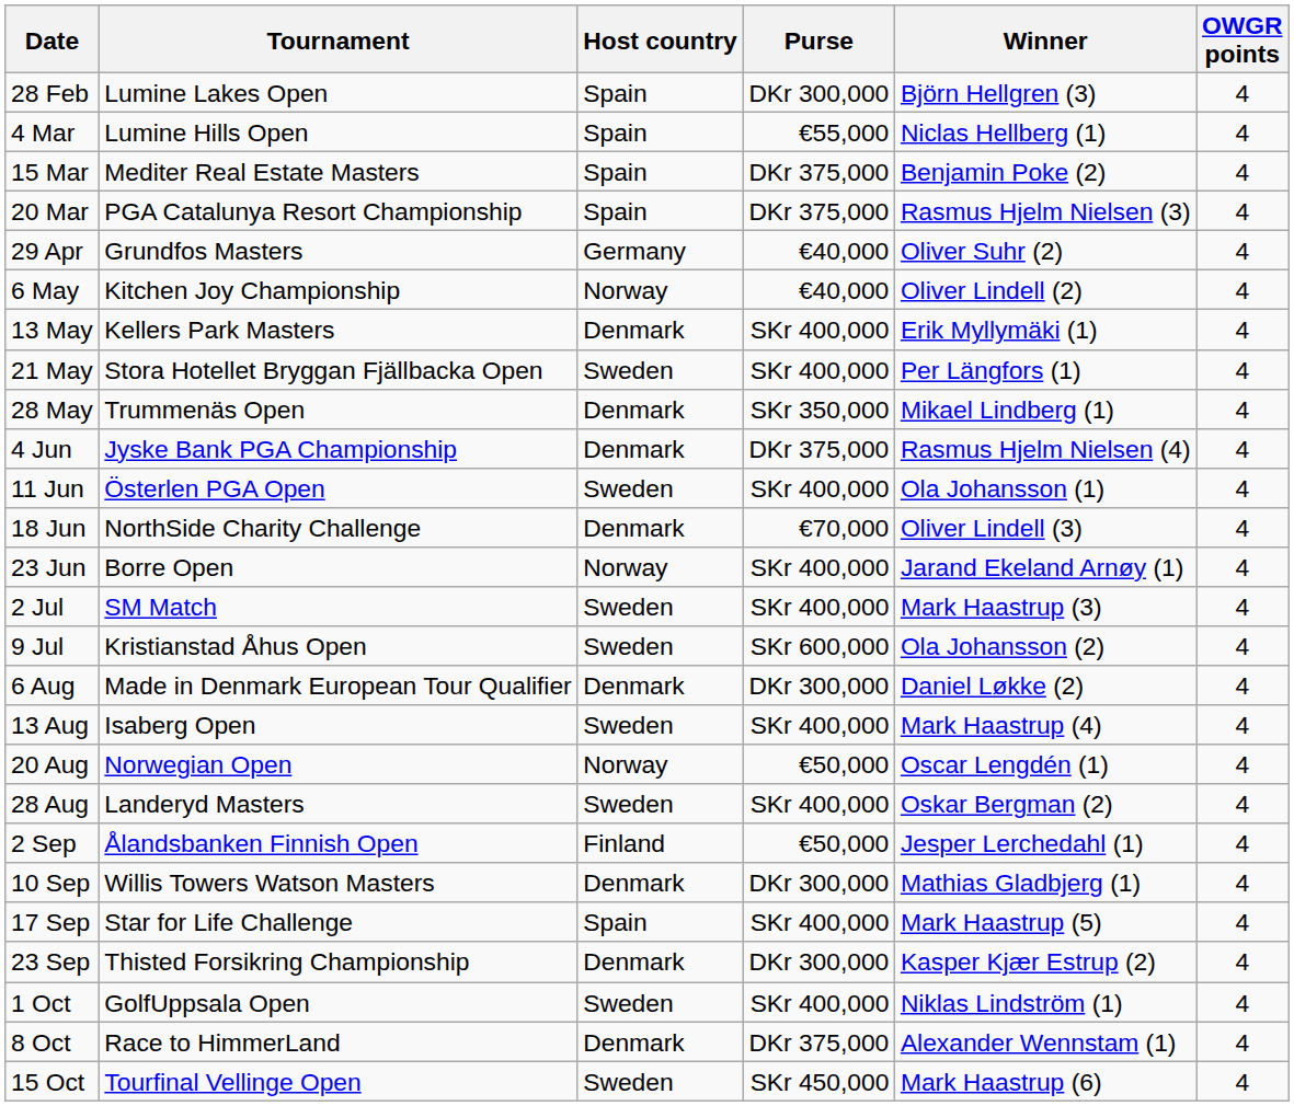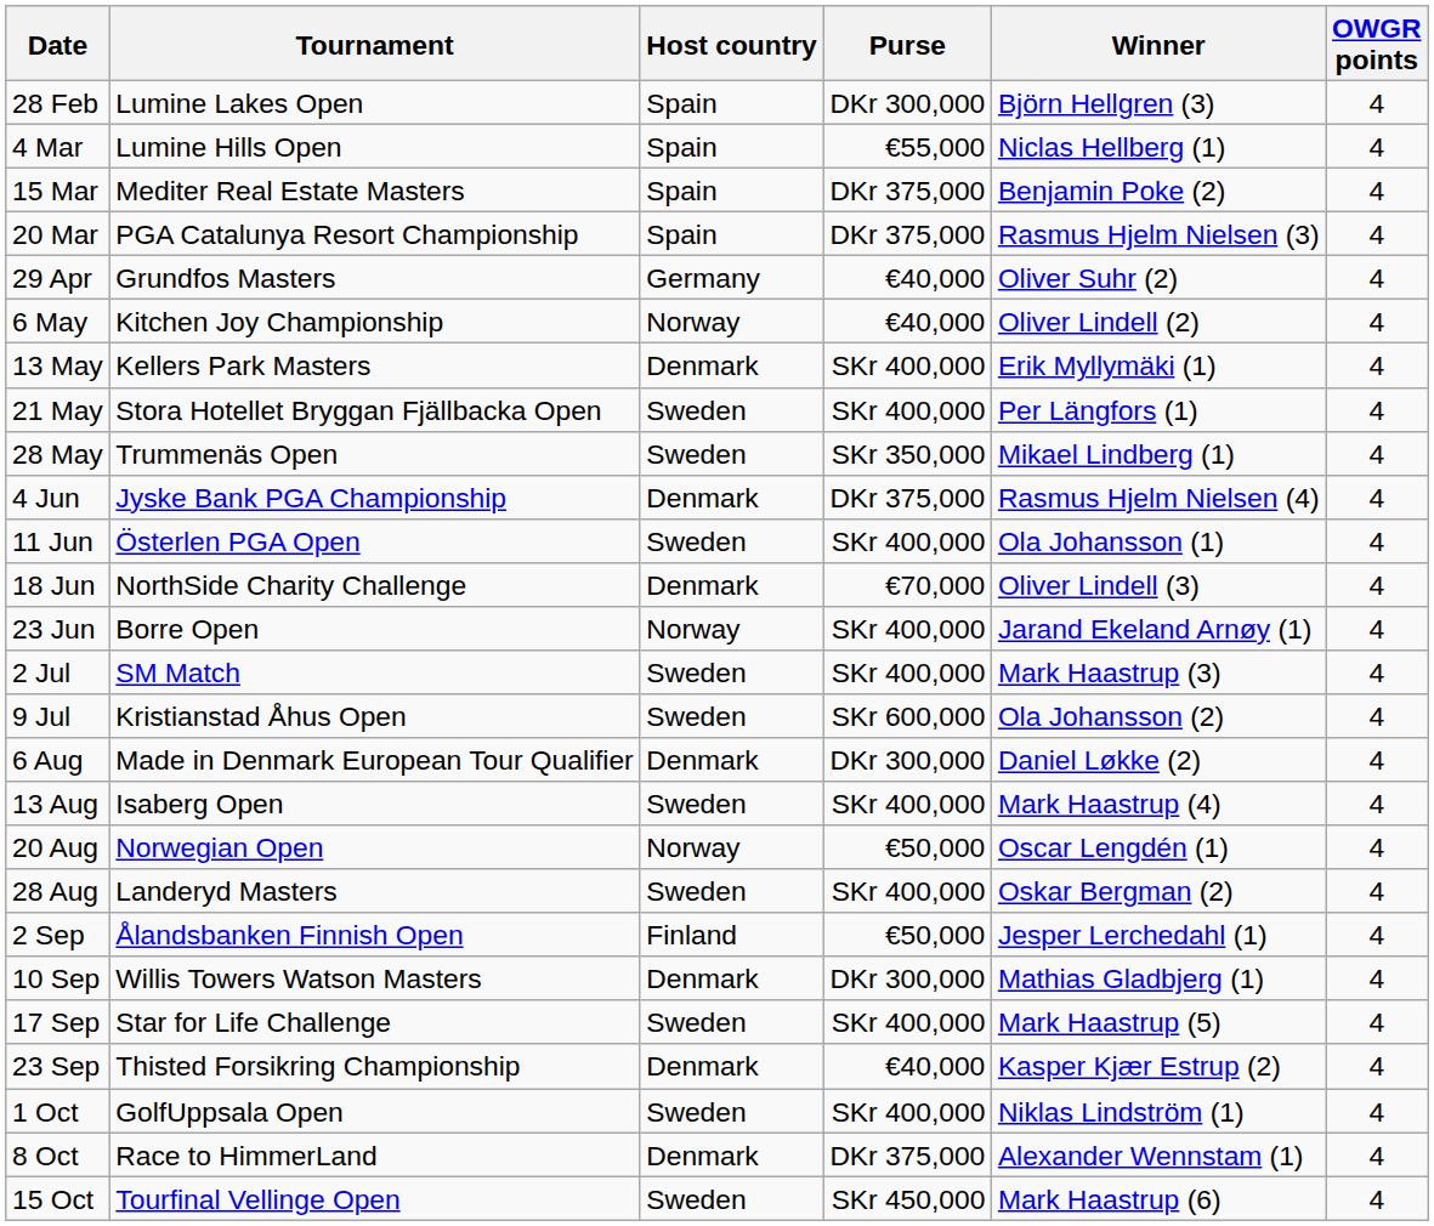28 May | Host country: Denmark -> Sweden
17 Sep | Host country: Spain -> Sweden
23 Sep | Purse: DKr 300,000 -> €40,000
